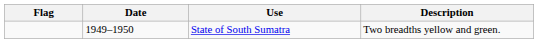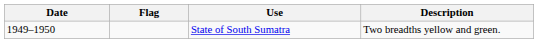columns swapped: Flag <-> Date
